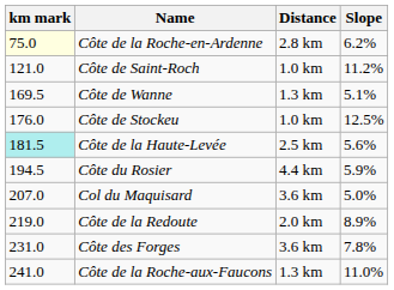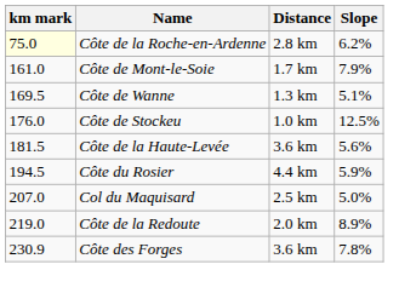- row: 121.0 | Côte de Saint-Roch | 1.0 km | 11.2%
+ row: 161.0 | Côte de Mont-le-Soie | 1.7 km | 7.9%
Côte de la Haute-Levée | km mark: paleturquoise background -> no background
Côte de la Haute-Levée | Distance: 2.5 km -> 3.6 km
Col du Maquisard | Distance: 3.6 km -> 2.5 km
Côte des Forges | km mark: 231.0 -> 230.9
- row: 241.0 | Côte de la Roche-aux-Faucons | 1.3 km | 11.0%
